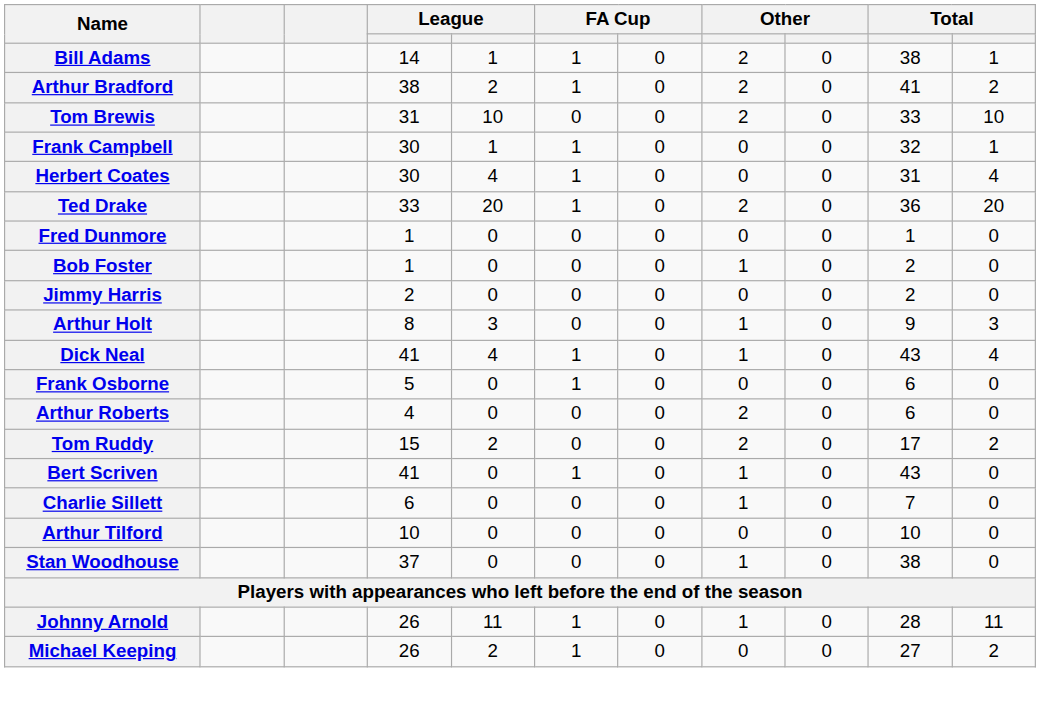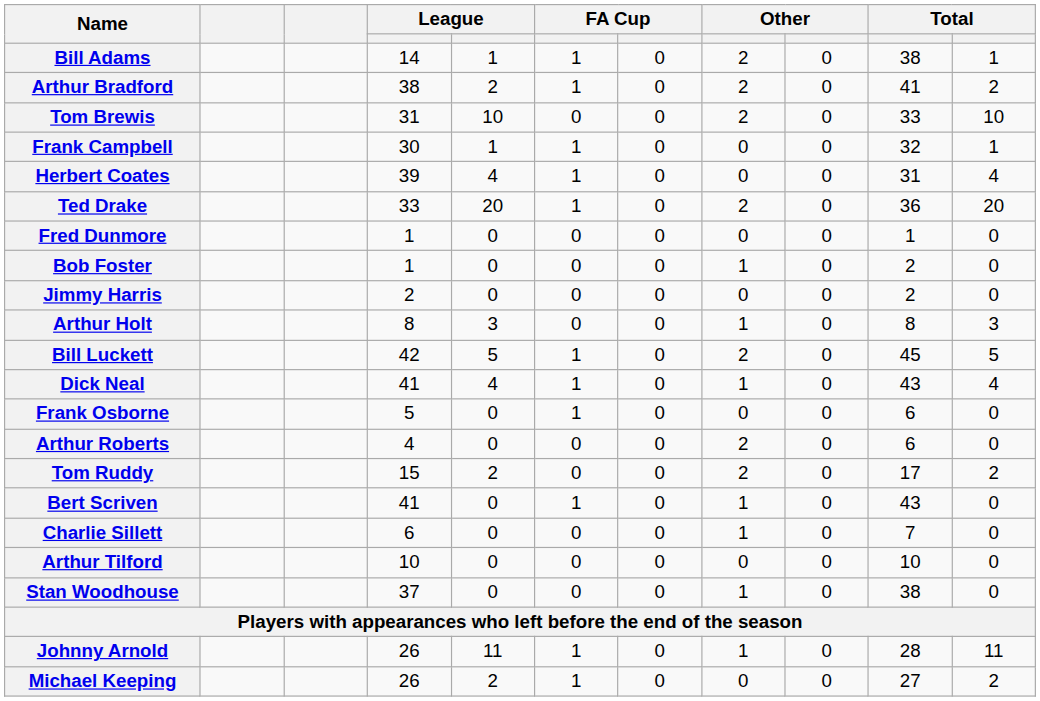Herbert Coates | column 4: 30 -> 39
Arthur Holt | column 10: 9 -> 8
+ row: Bill Luckett | 42 | 5 | 1 | 0 | 2 | 0 | 45 | 5
